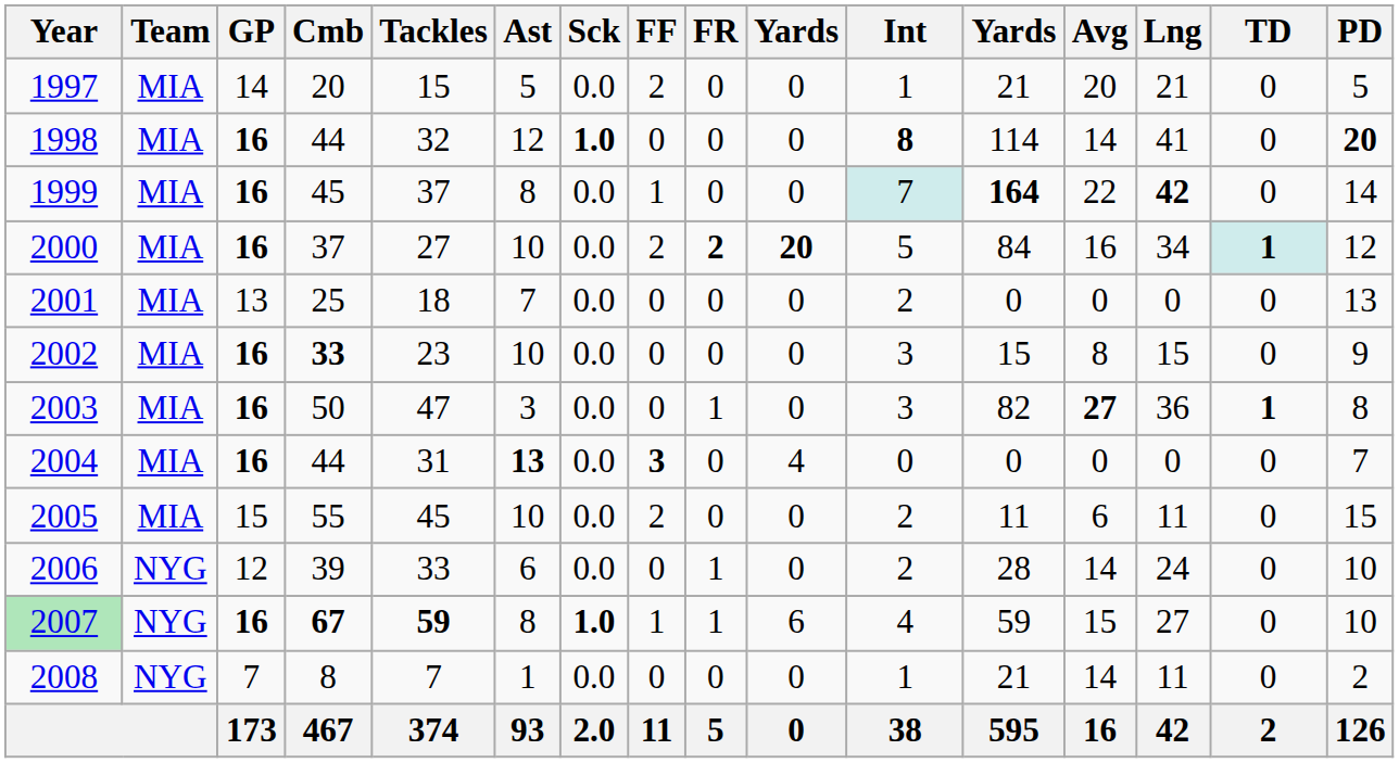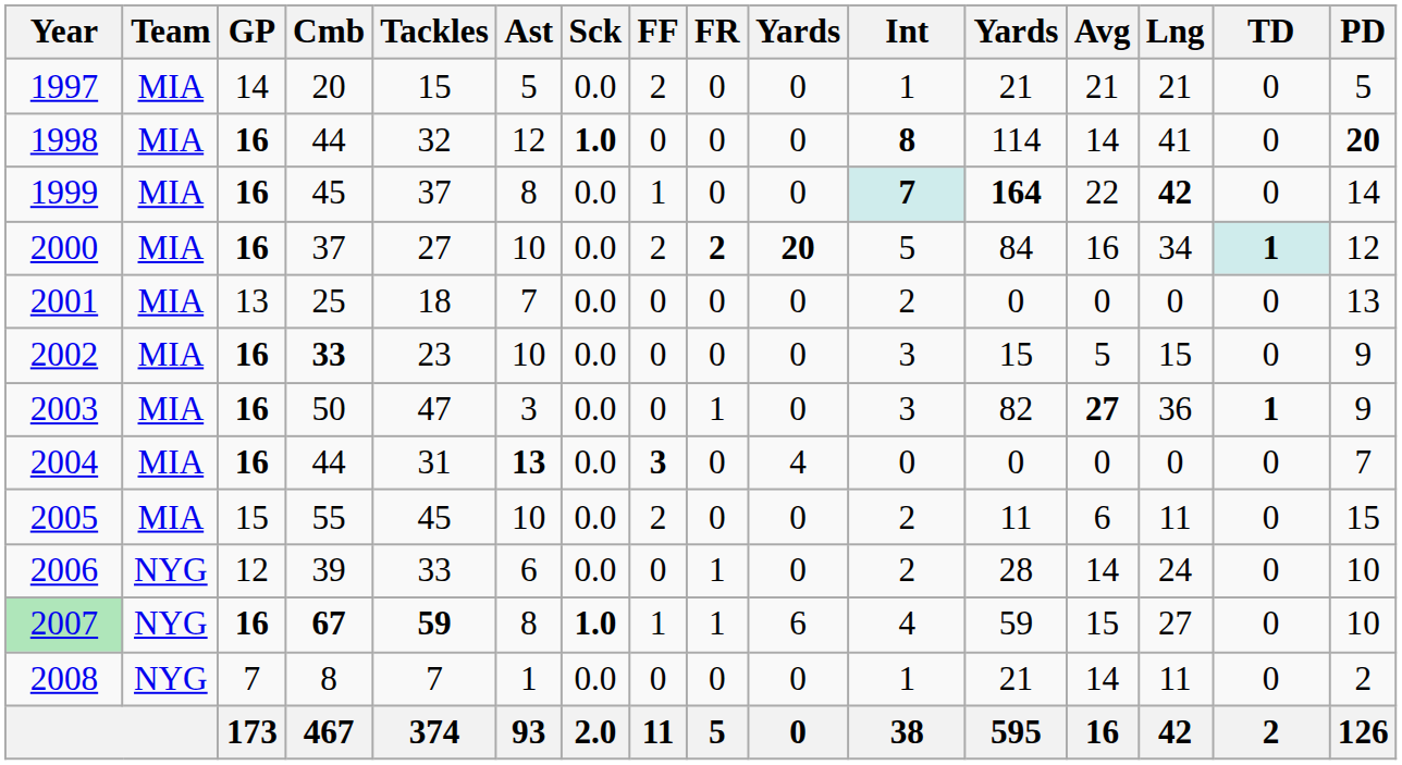1997 | Avg: 20 -> 21
1999 | Int: normal -> bold
2002 | Avg: 8 -> 5
2003 | PD: 8 -> 9
